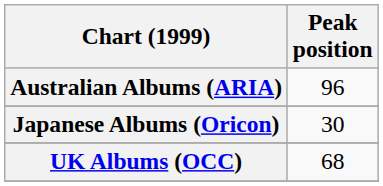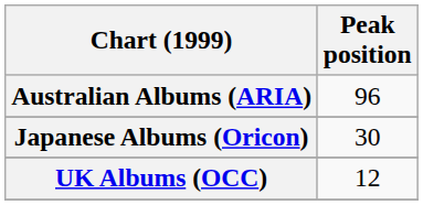UK Albums (OCC) | Peak position: 68 -> 12
